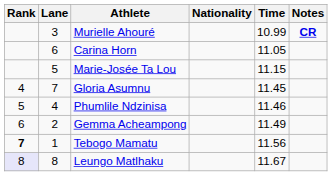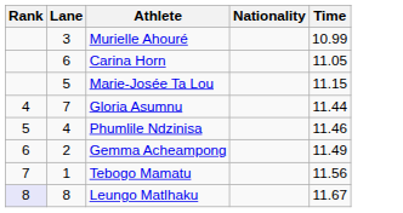- column: Notes | CR
Gloria Asumnu | Time: 11.45 -> 11.44
Tebogo Mamatu | Rank: bold -> normal
